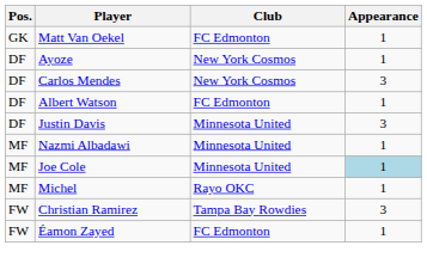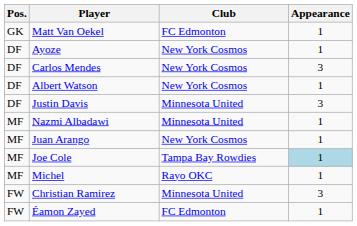Albert Watson | Club: FC Edmonton -> New York Cosmos
+ row: MF | Juan Arango | New York Cosmos | 1
Joe Cole | Club: Minnesota United -> Tampa Bay Rowdies
Christian Ramirez | Club: Tampa Bay Rowdies -> Minnesota United
